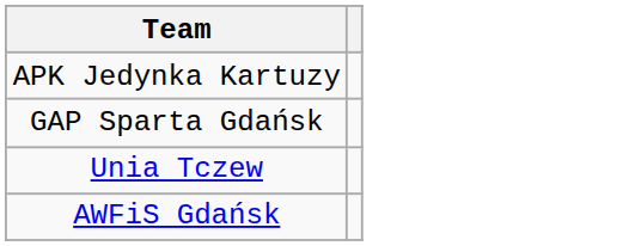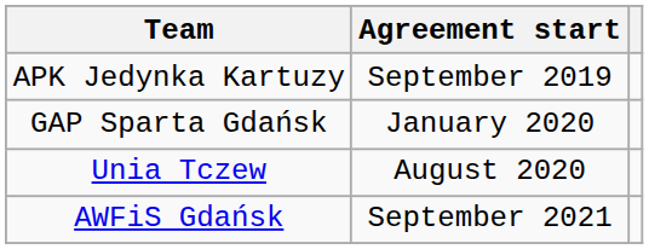+ column: Agreement start | September 2019 | January 2020 | August 2020 | September 2021
